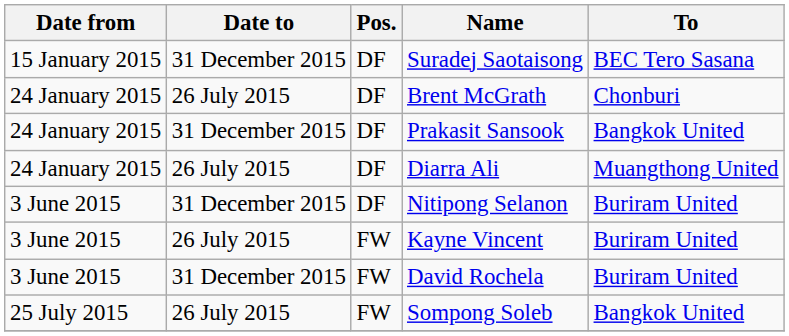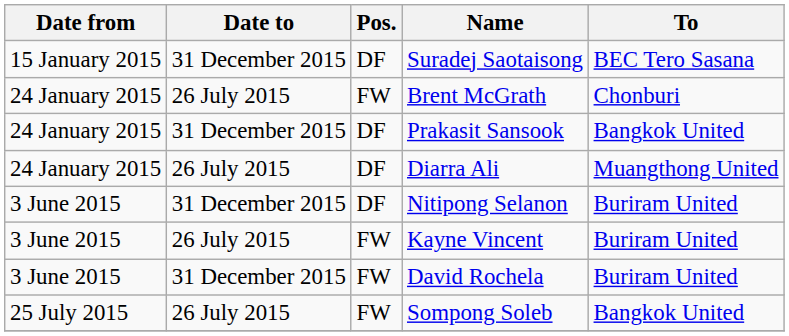Brent McGrath | Pos.: DF -> FW
